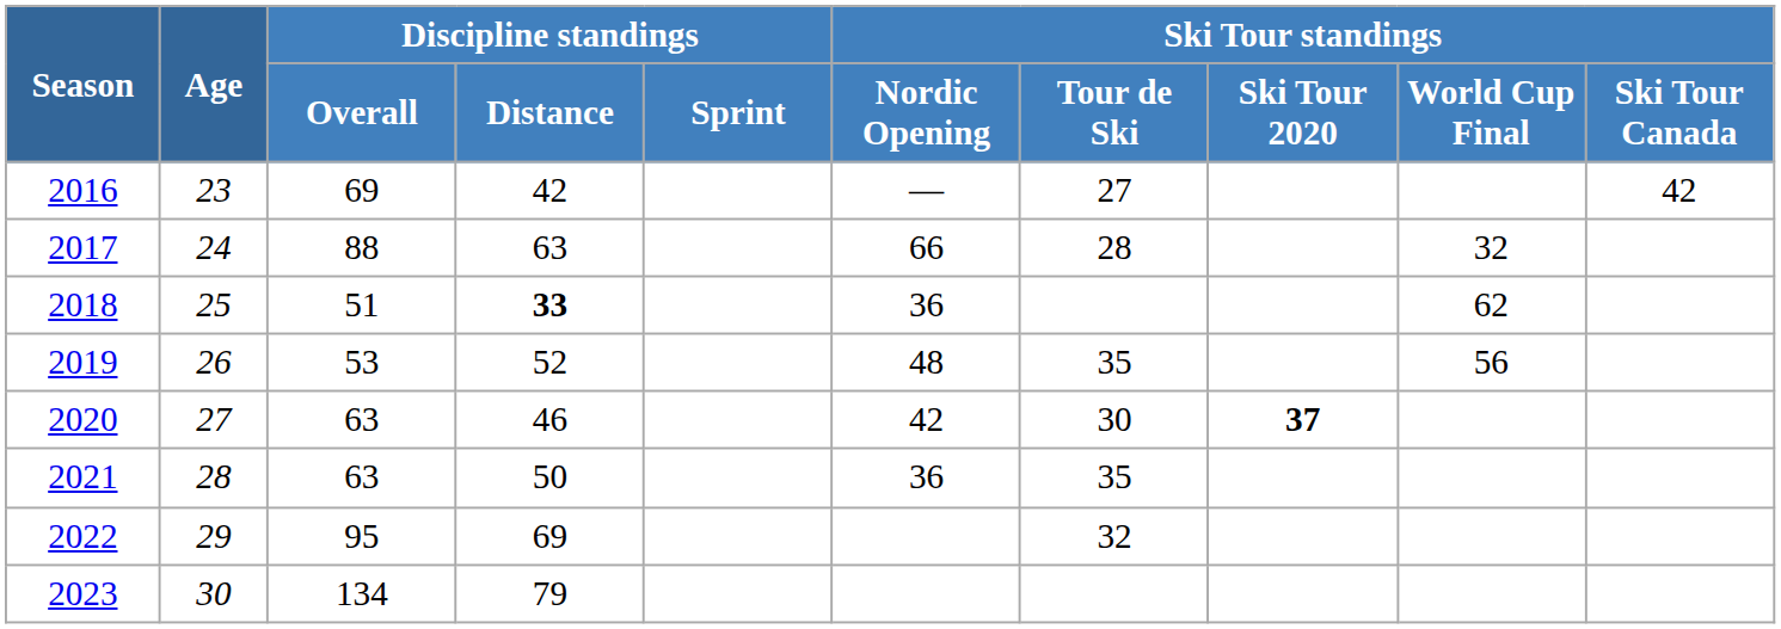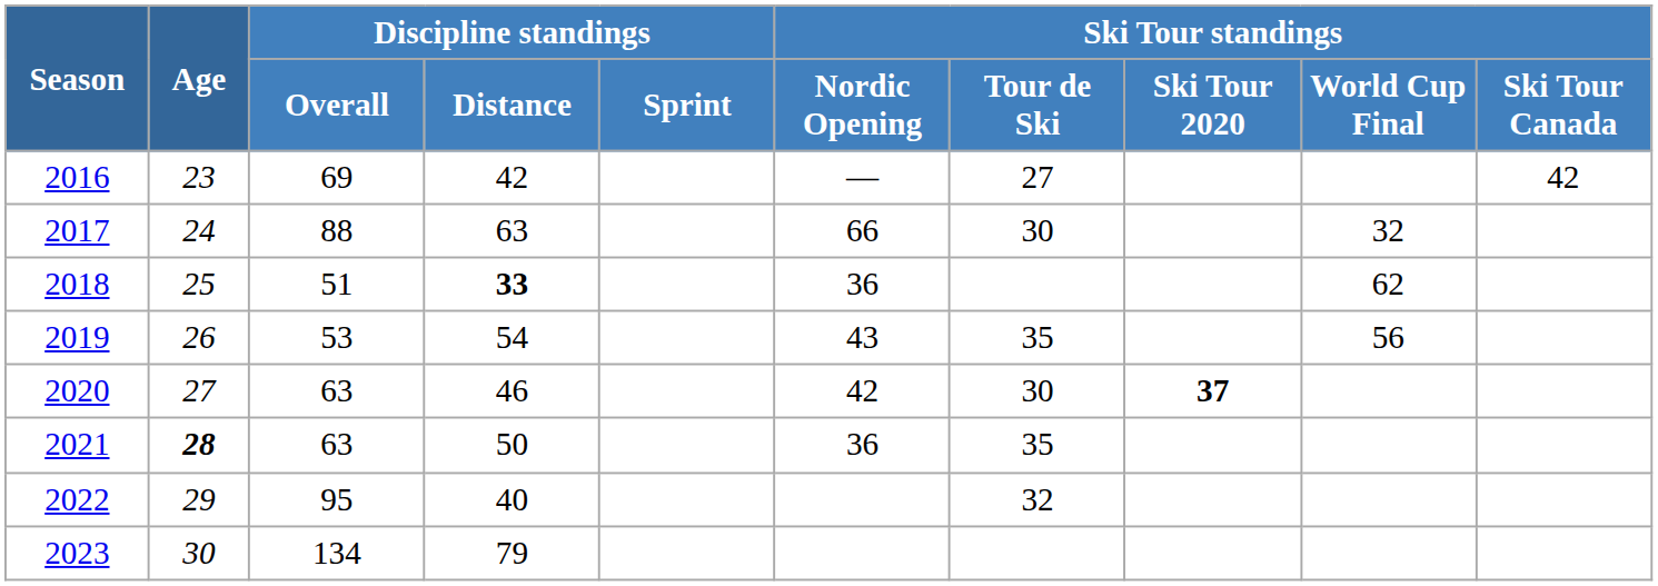2017 | Ski Tour standings / Tour de Ski: 28 -> 30
2019 | Discipline standings / Distance: 52 -> 54
2019 | Ski Tour standings / Nordic Opening: 48 -> 43
2021 | Age: normal -> bold
2022 | Discipline standings / Distance: 69 -> 40
